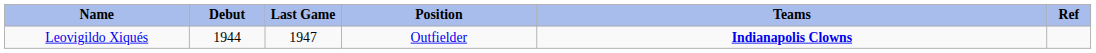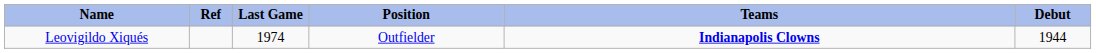columns swapped: Debut <-> Ref
Leovigildo Xiqués | Last Game: 1947 -> 1974
